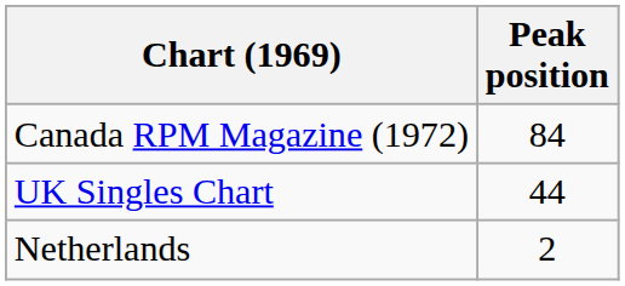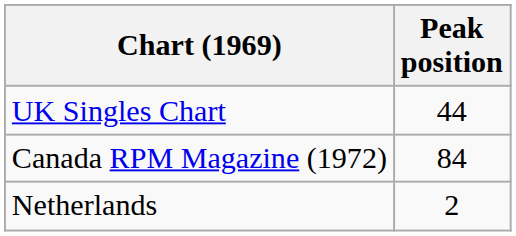rows swapped: UK Singles Chart <-> Canada RPM Magazine (1972)
